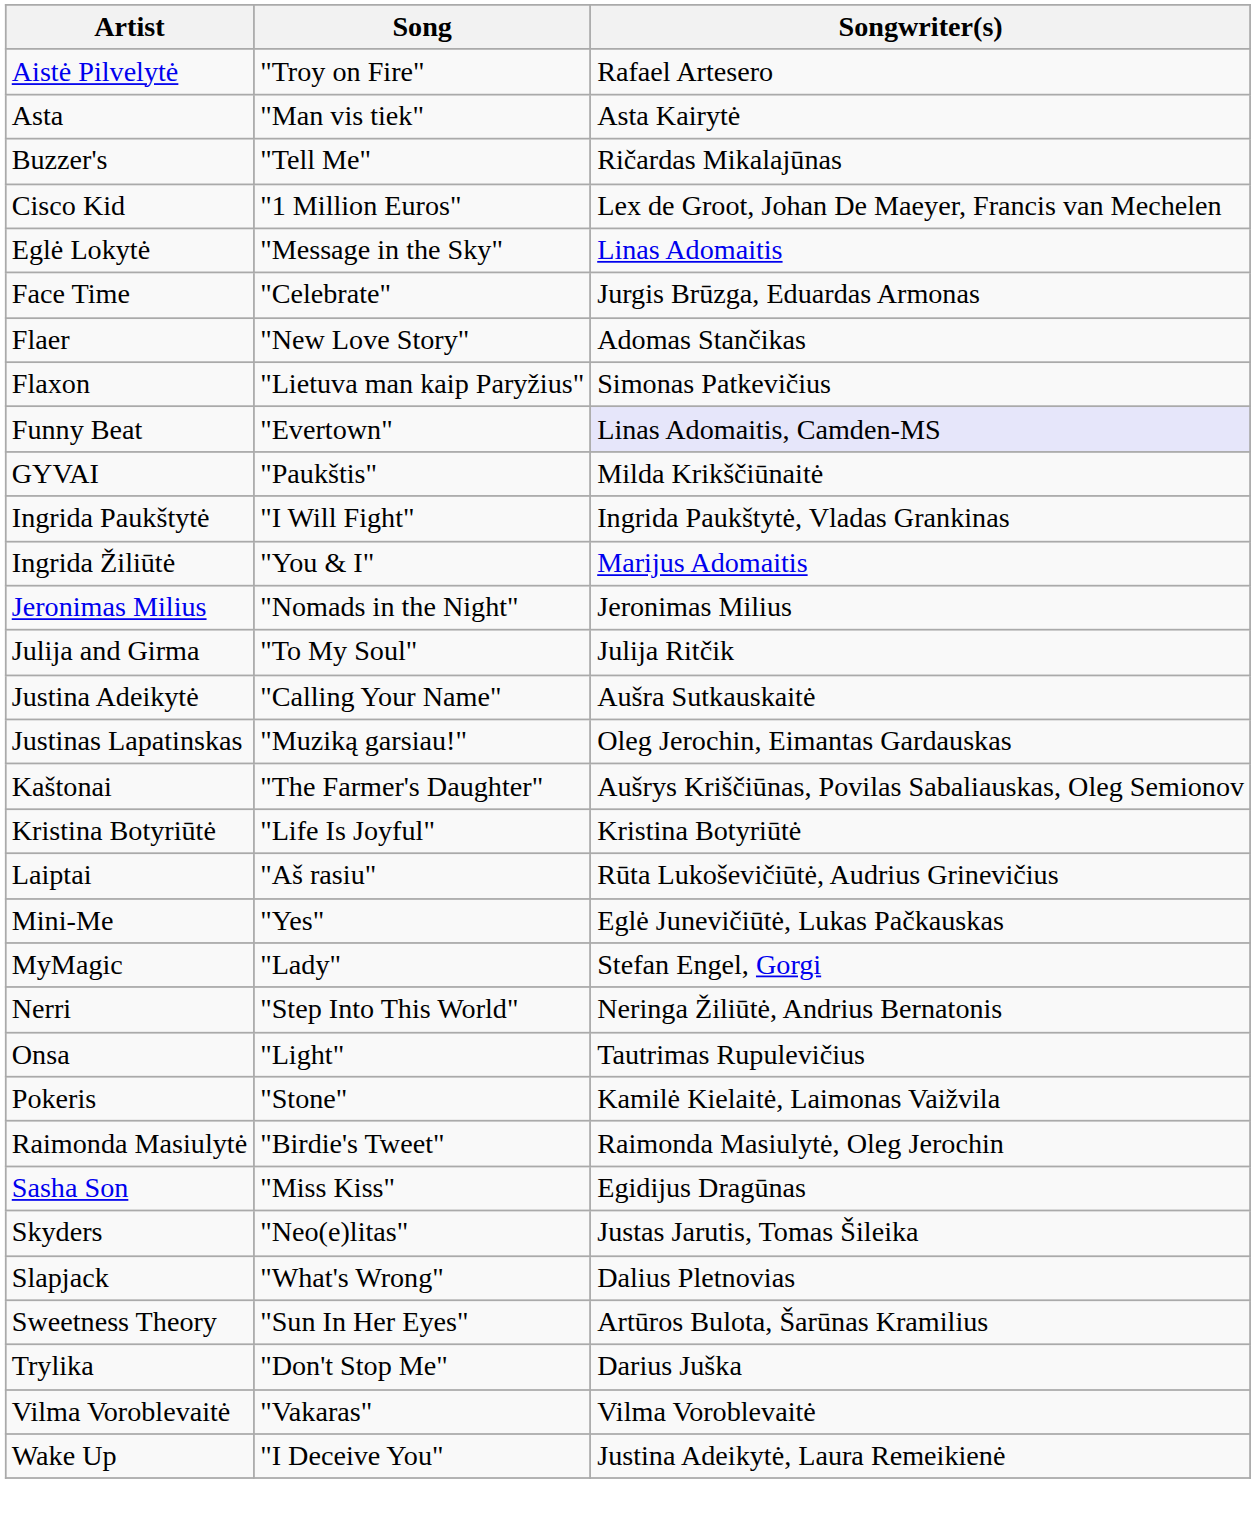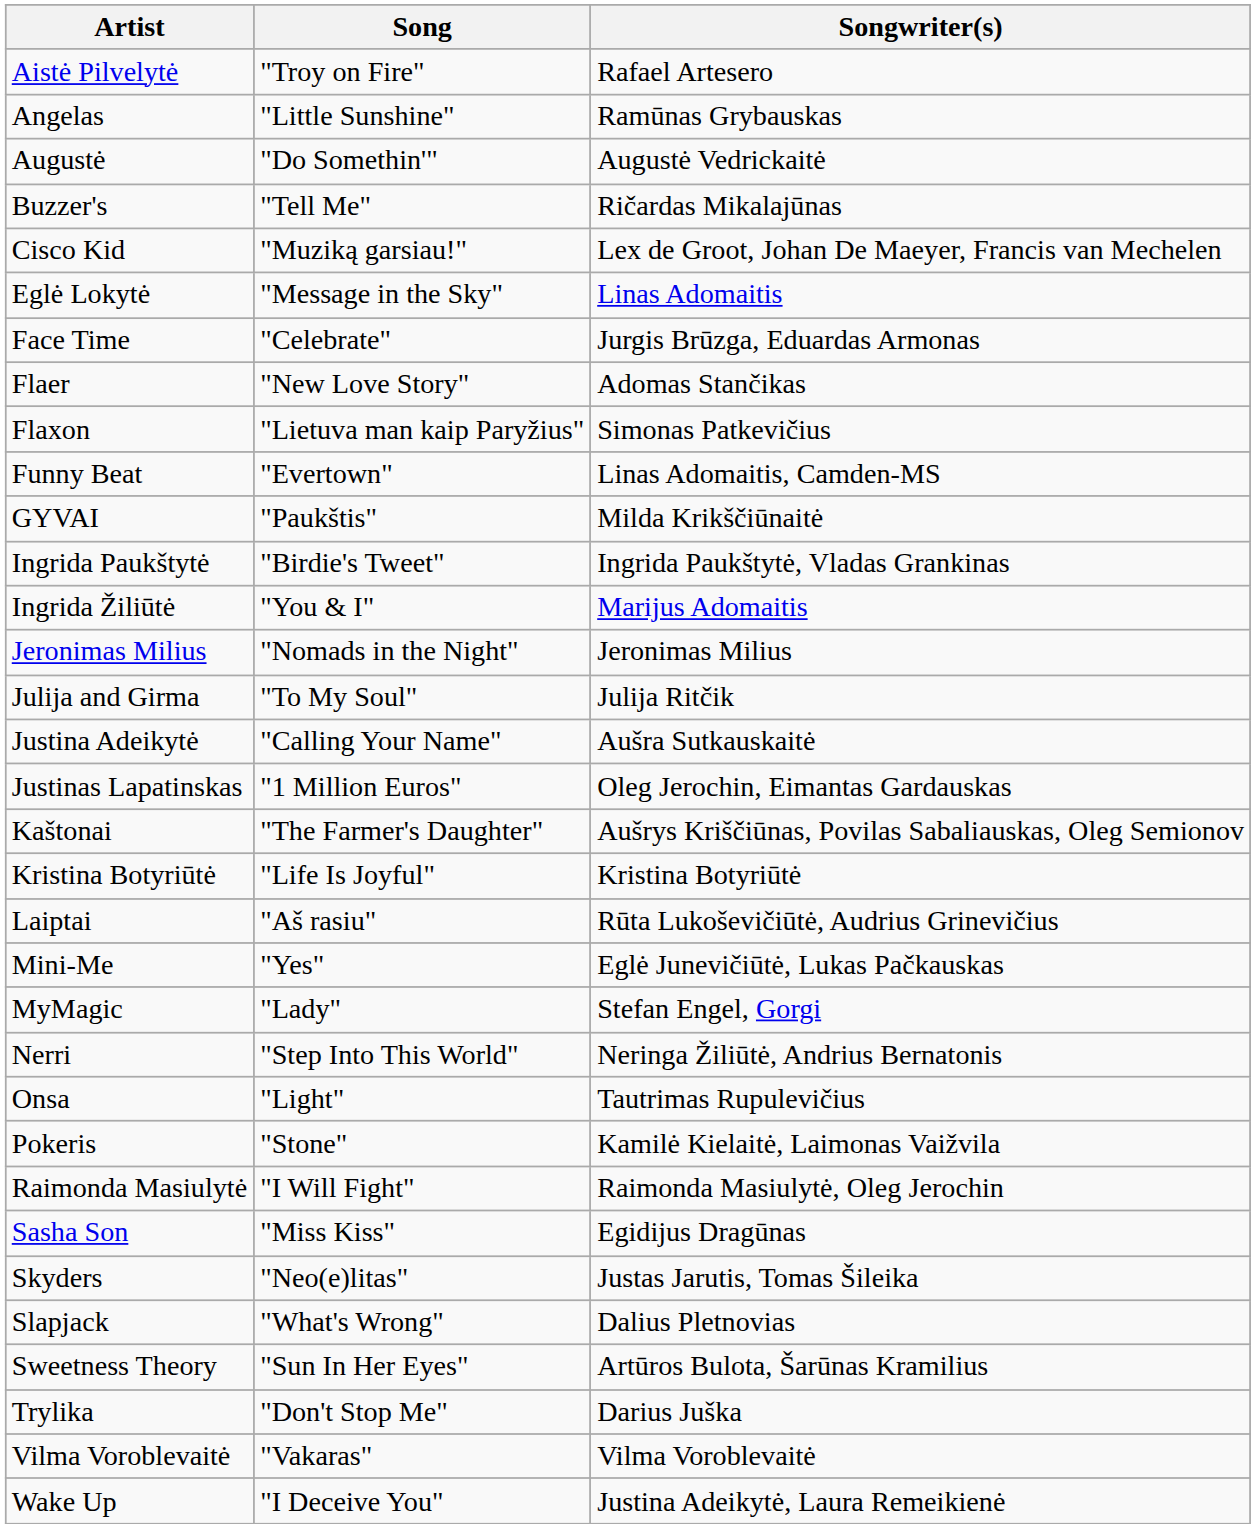+ row: Angelas | "Little Sunshine" | Ramūnas Grybauskas
- row: Asta | "Man vis tiek" | Asta Kairytė
+ row: Augustė | "Do Somethin'" | Augustė Vedrickaitė
Cisco Kid | Song: "1 Million Euros" -> "Muziką garsiau!"
Funny Beat | Songwriter(s): lavender background -> no background
Ingrida Paukštytė | Song: "I Will Fight" -> "Birdie's Tweet"
Justinas Lapatinskas | Song: "Muziką garsiau!" -> "1 Million Euros"
Raimonda Masiulytė | Song: "Birdie's Tweet" -> "I Will Fight"
